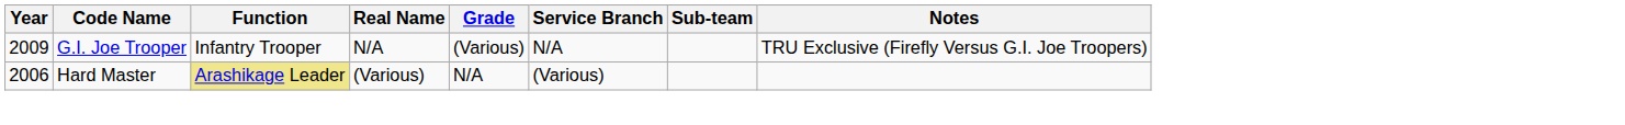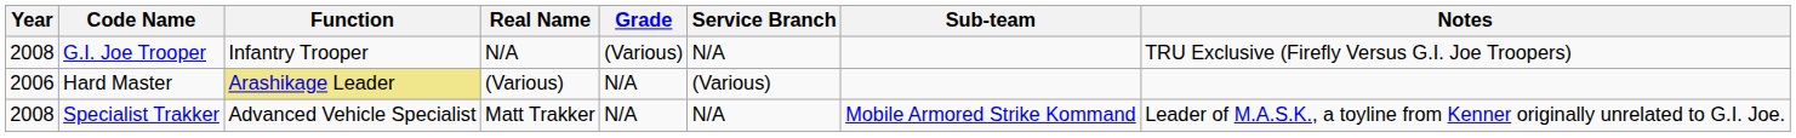G.I. Joe Trooper | Year: 2009 -> 2008
+ row: 2008 | Specialist Trakker | Advanced Vehicle Specialist | Matt Trakker | N/A | N/A | Mobile Armored Strike Kommand | Leader of M.A.S.K., a toyline from Kenner originally unrelated to G.I. Joe.
